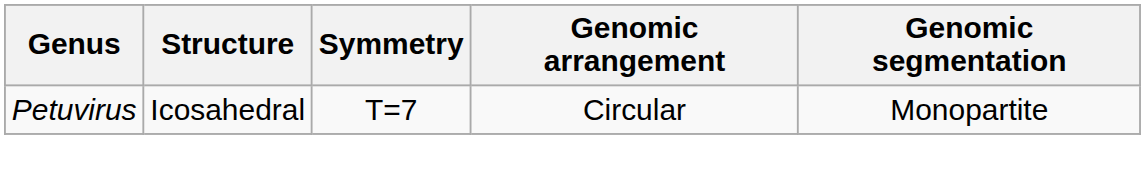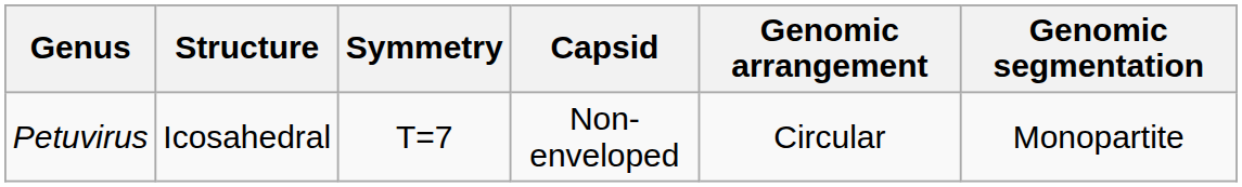+ column: Capsid | Non-enveloped
